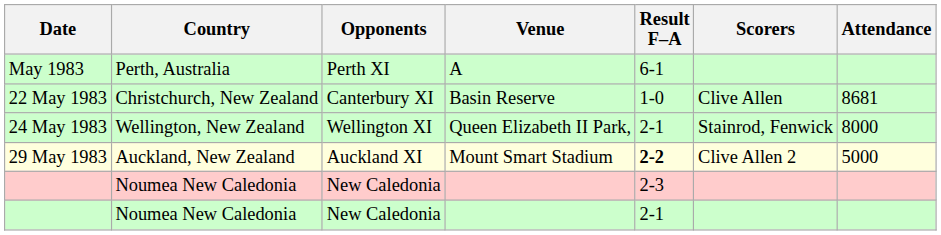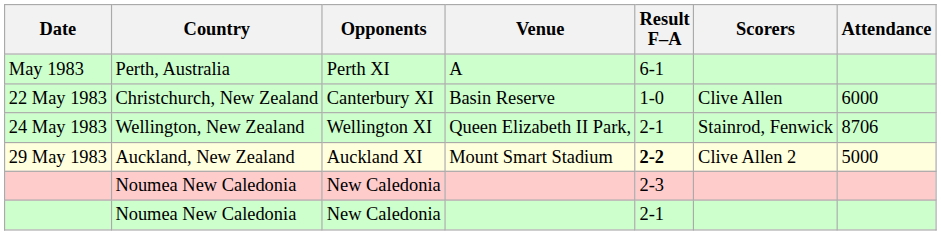22 May 1983 | Attendance: 8681 -> 6000
24 May 1983 | Attendance: 8000 -> 8706
